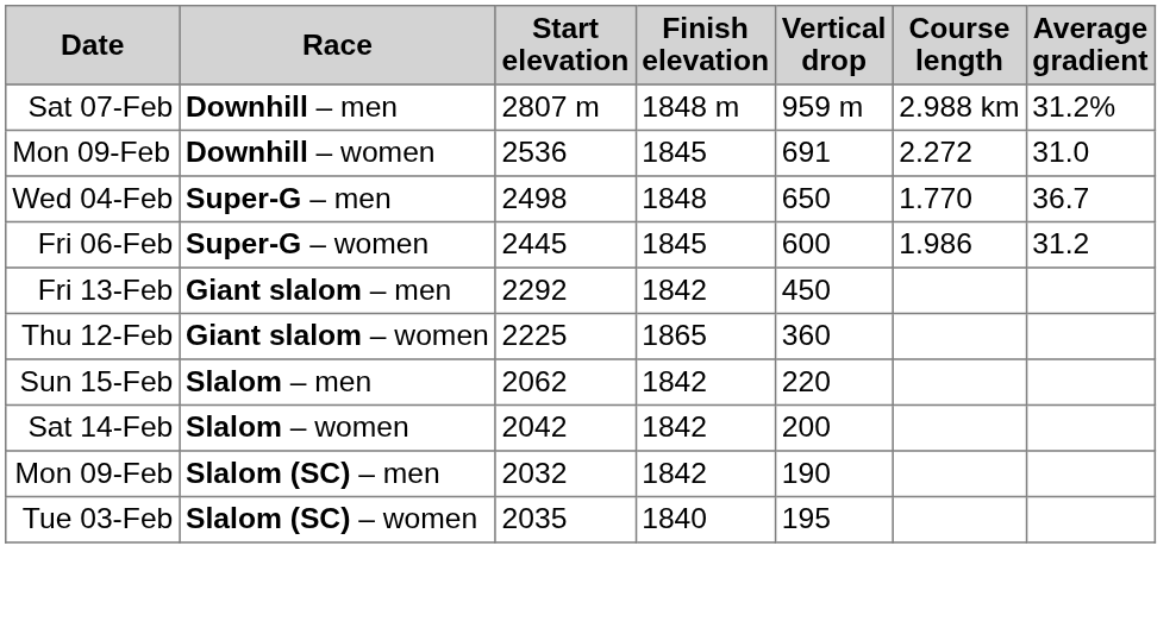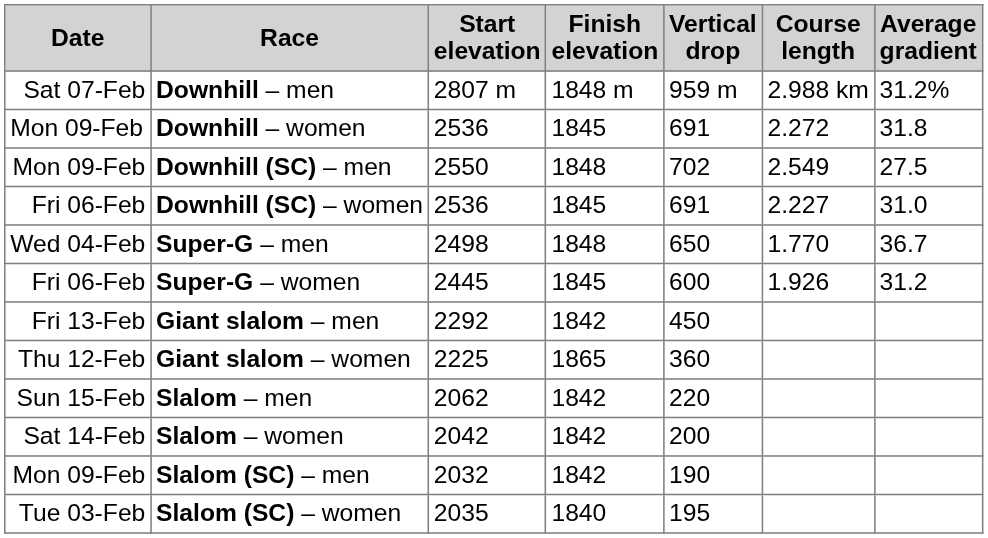Downhill – women | Average gradient: 31.0 -> 31.8
+ row: Mon 09-Feb | Downhill (SC) – men | 2550 | 1848 | 702 | 2.549 | 27.5
+ row: Fri 06-Feb | Downhill (SC) – women | 2536 | 1845 | 691 | 2.227 | 31.0
Super-G – women | Course length: 1.986 -> 1.926
